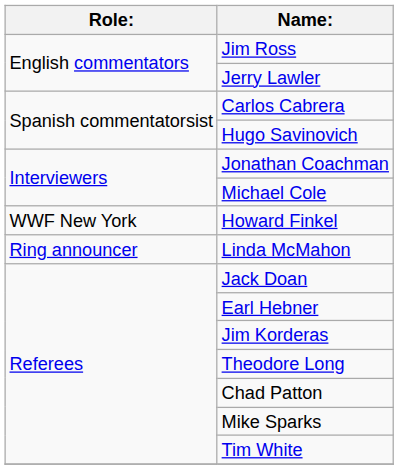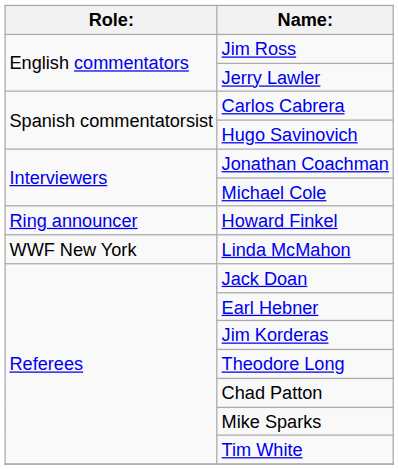Howard Finkel | Role:: WWF New York -> Ring announcer
Linda McMahon | Role:: Ring announcer -> WWF New York
